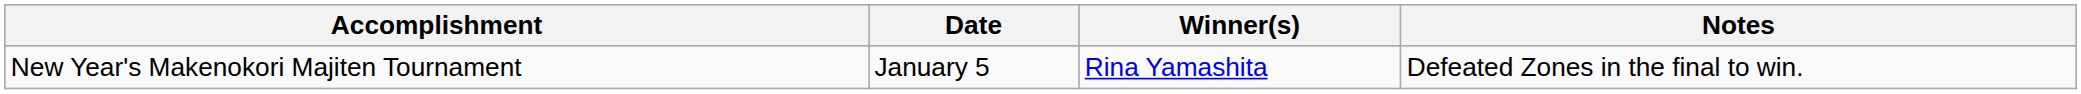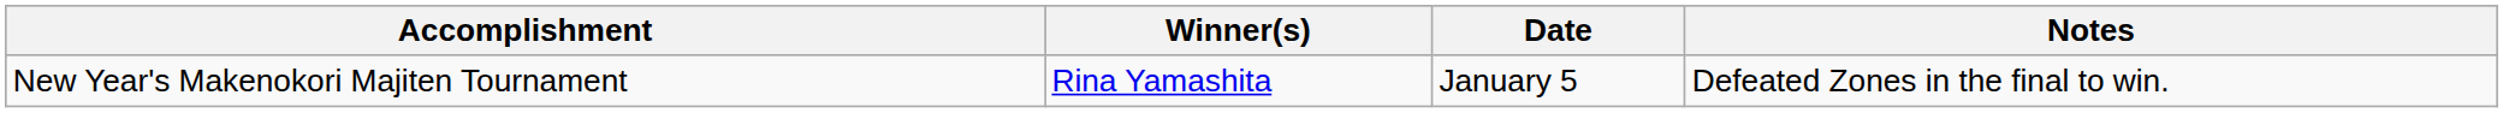columns swapped: Winner(s) <-> Date
